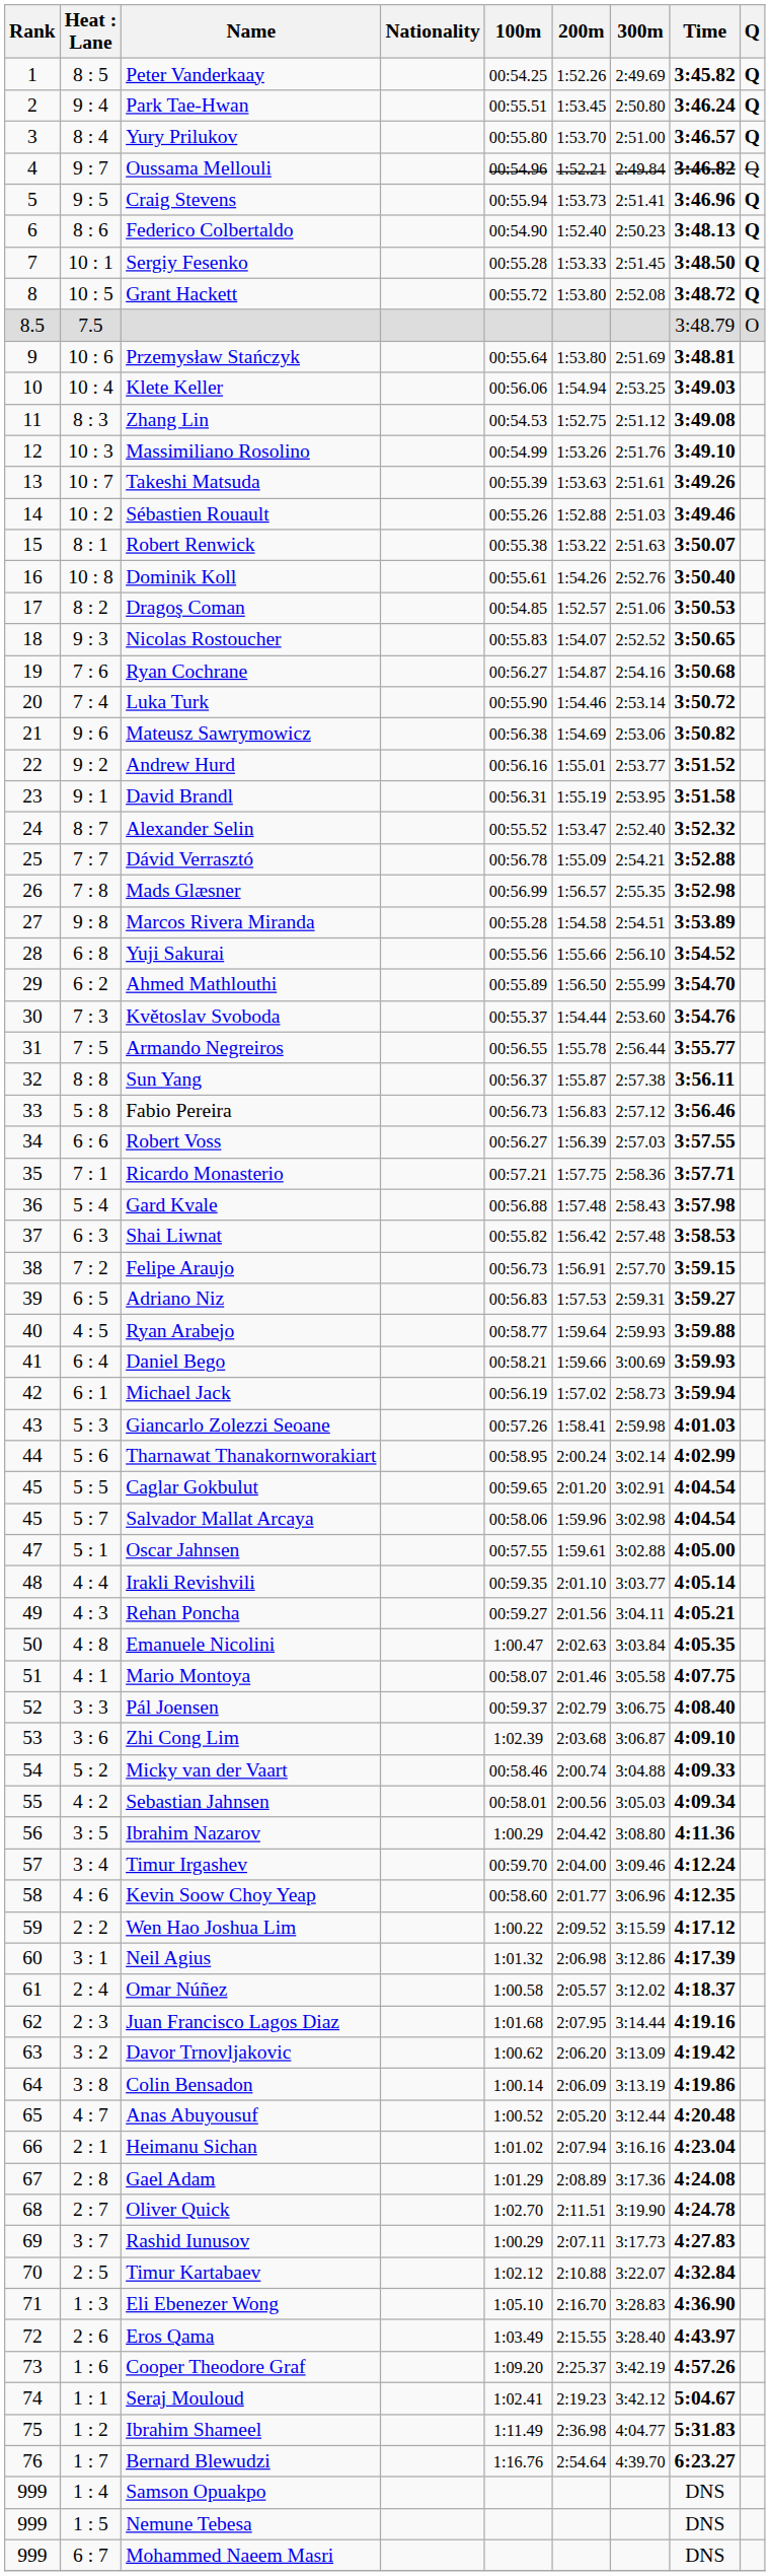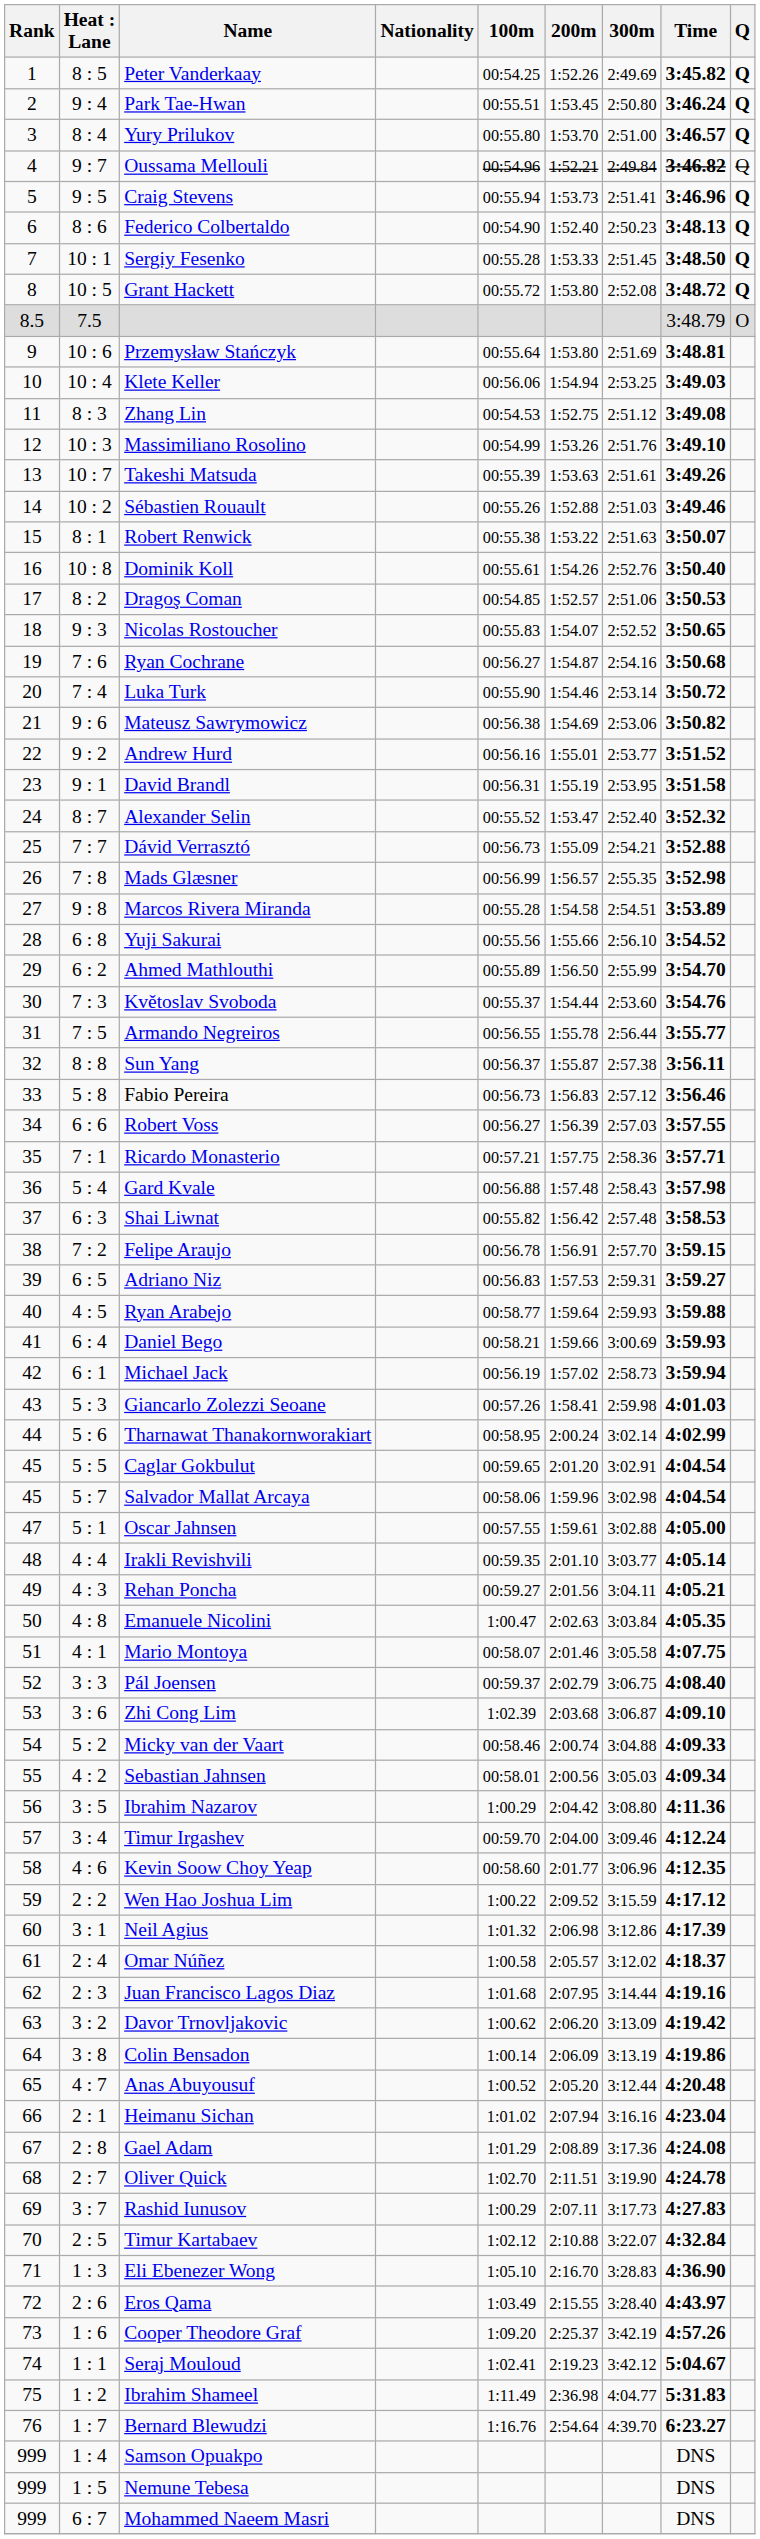Dávid Verrasztó | 100m: 00:56.78 -> 00:56.73
Felipe Araujo | 100m: 00:56.73 -> 00:56.78
